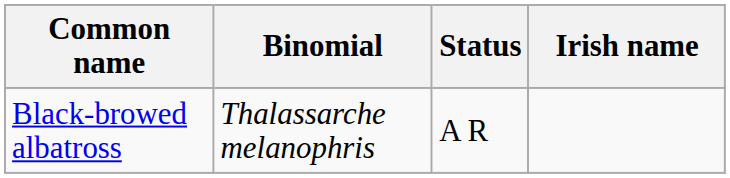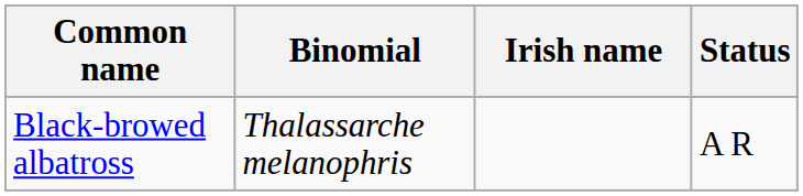columns swapped: Irish name <-> Status
